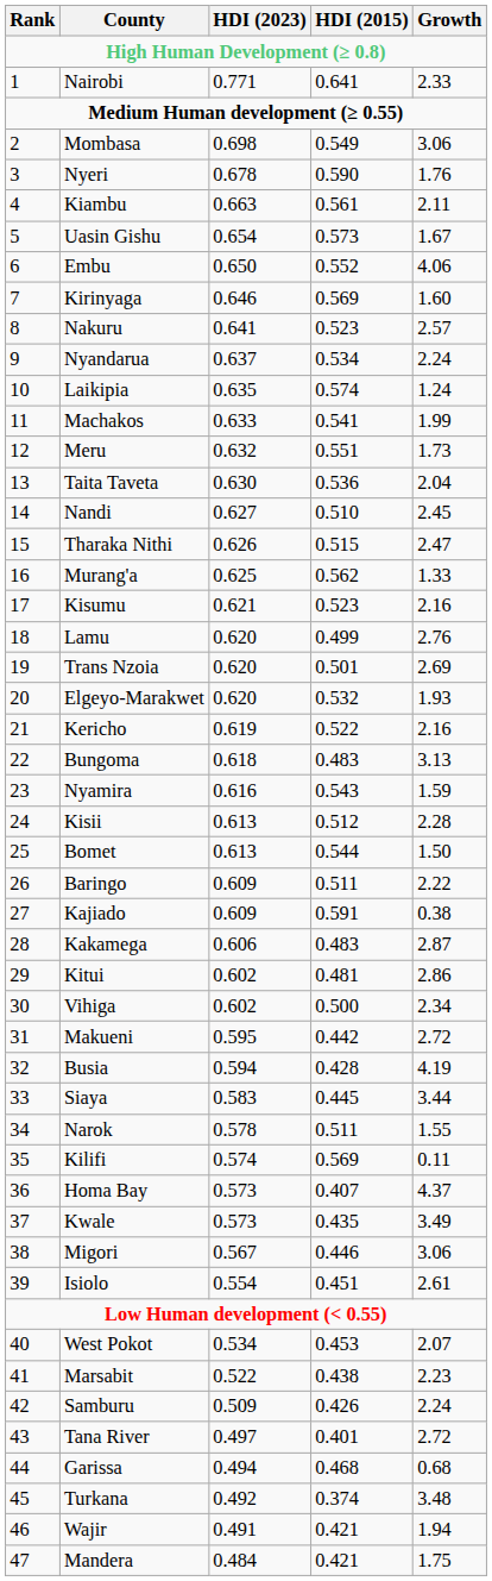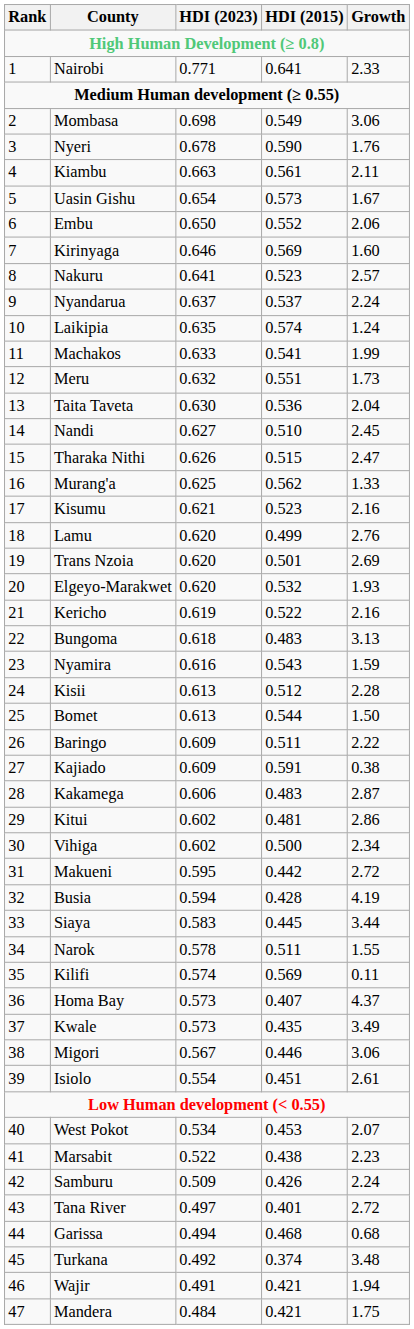Embu | Growth: 4.06 -> 2.06
Nyandarua | HDI (2015): 0.534 -> 0.537
